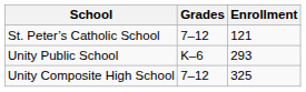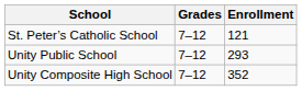Unity Public School | Grades: K–6 -> 7–12
Unity Composite High School | Enrollment: 325 -> 352
